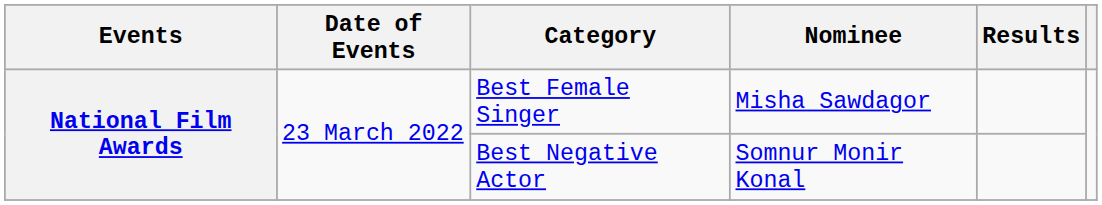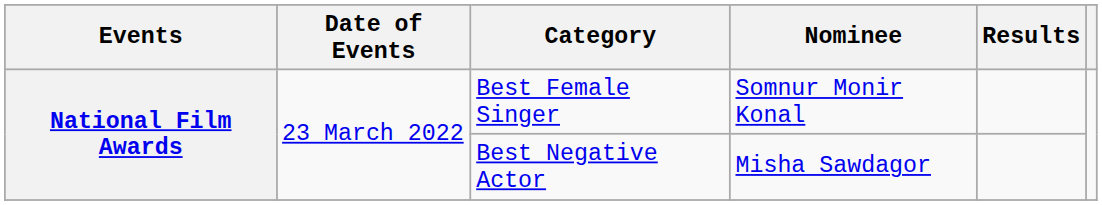Best Female Singer | Nominee: Misha Sawdagor -> Somnur Monir Konal
Best Negative Actor | Nominee: Somnur Monir Konal -> Misha Sawdagor
